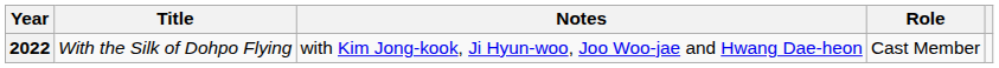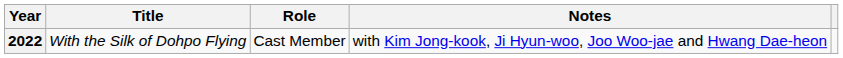columns swapped: Role <-> Notes
